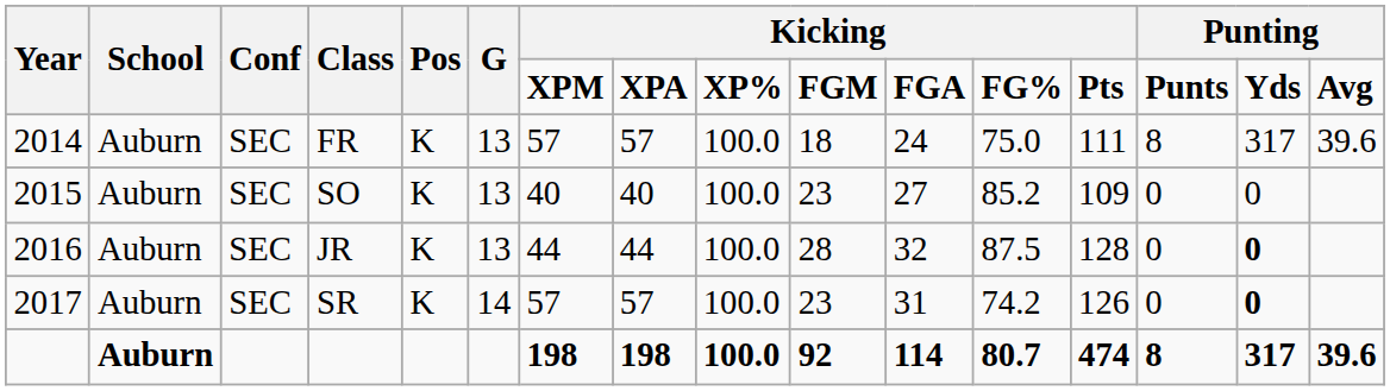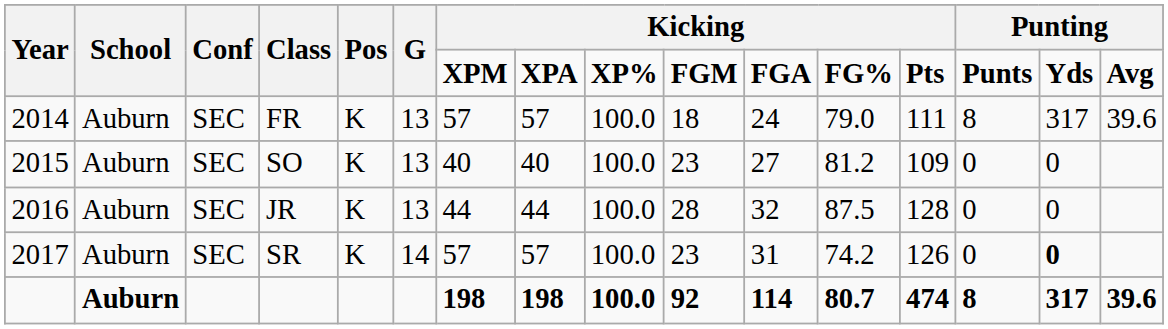FR | column 12: 75.0 -> 79.0
SO | column 12: 85.2 -> 81.2
JR | column 15: bold -> normal
